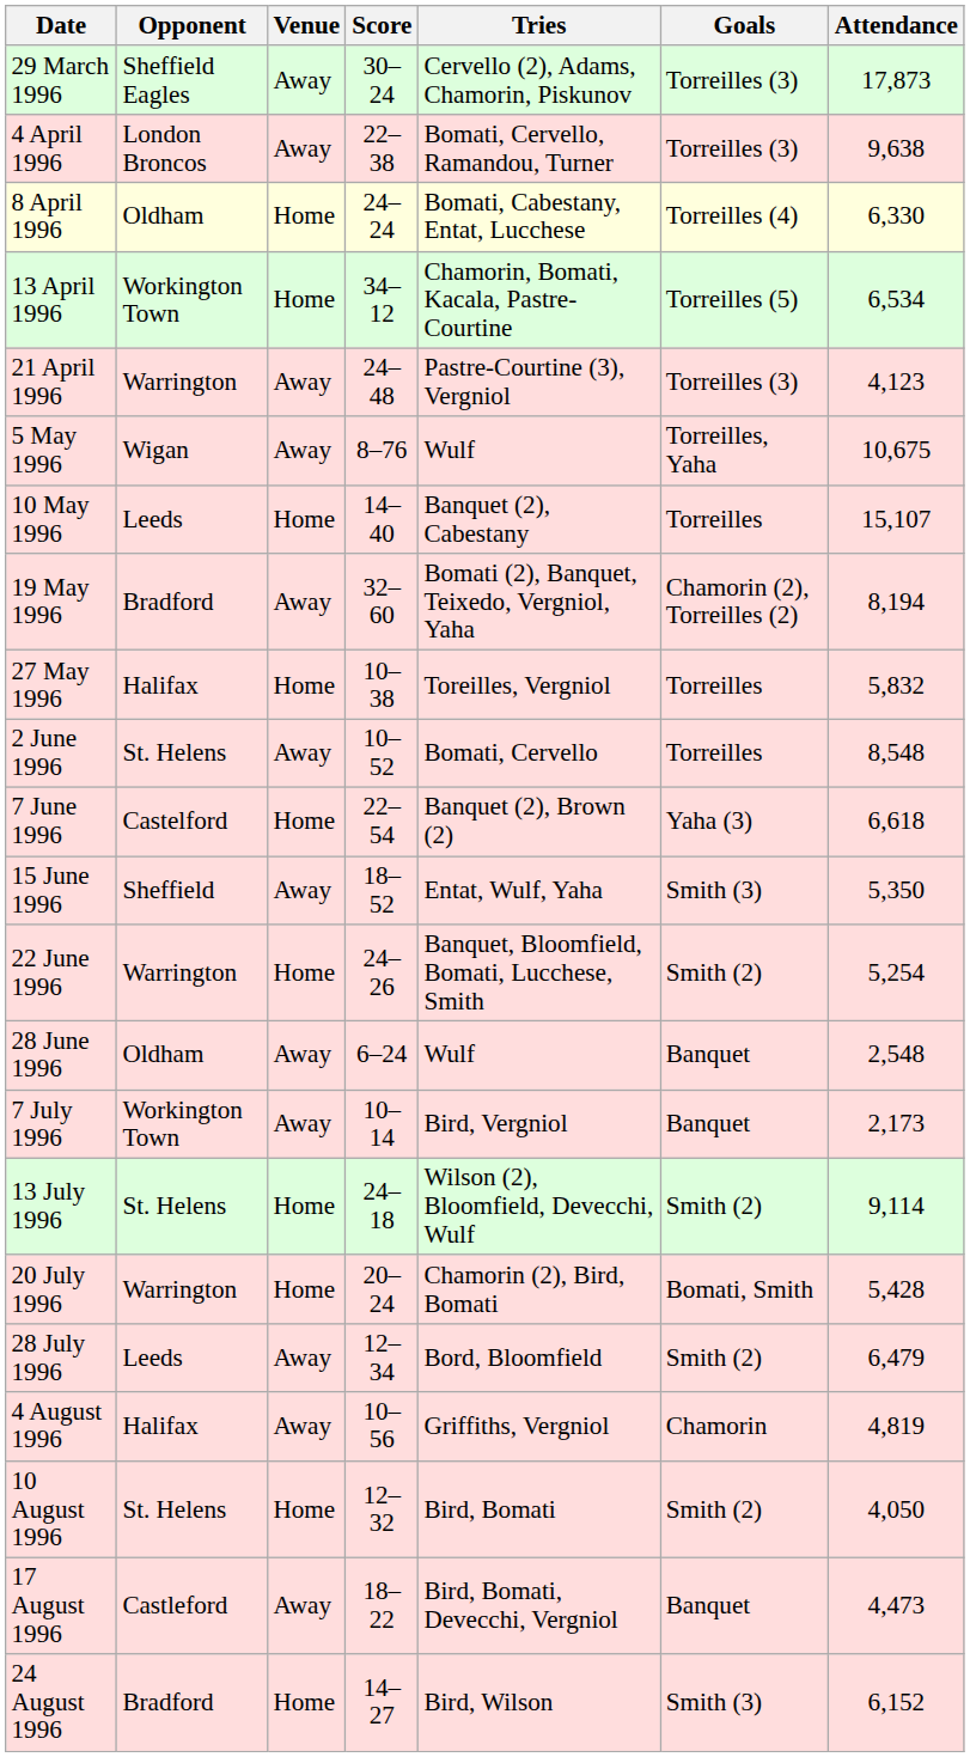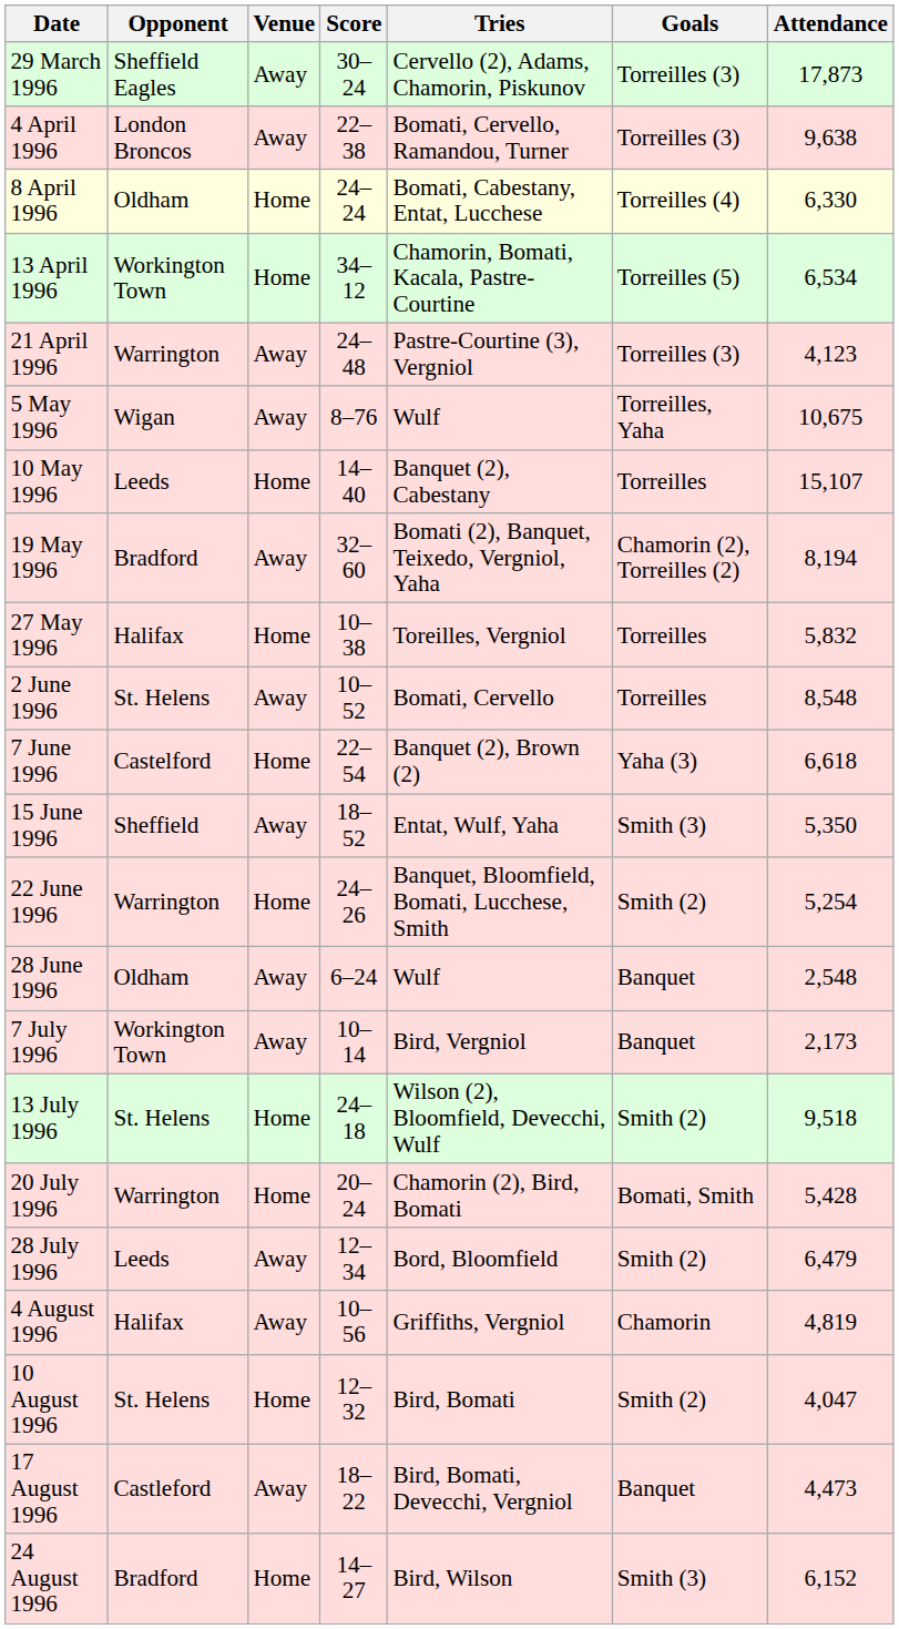13 July 1996 | Attendance: 9,114 -> 9,518
10 August 1996 | Attendance: 4,050 -> 4,047
